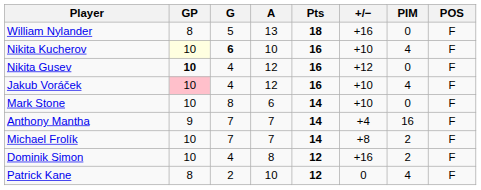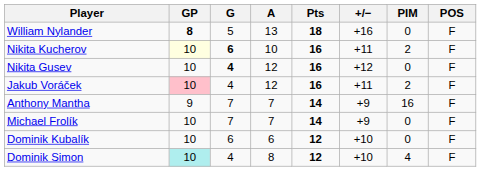William Nylander | GP: normal -> bold
Nikita Kucherov | +/−: +10 -> +11
Nikita Kucherov | PIM: 4 -> 2
Nikita Gusev | GP: bold -> normal
Nikita Gusev | G: normal -> bold
Jakub Voráček | +/−: +10 -> +11
Jakub Voráček | PIM: 4 -> 2
- row: Mark Stone | 10 | 8 | 6 | 14 | +10 | 0 | F
Anthony Mantha | +/−: +4 -> +9
Michael Frolík | +/−: +8 -> +9
Michael Frolík | PIM: 2 -> 0
+ row: Dominik Kubalík | 10 | 6 | 6 | 12 | +10 | 0 | F
Dominik Simon | GP: no background -> paleturquoise background
Dominik Simon | +/−: +16 -> +10
Dominik Simon | PIM: 2 -> 4
- row: Patrick Kane | 8 | 2 | 10 | 12 | 0 | 4 | F
